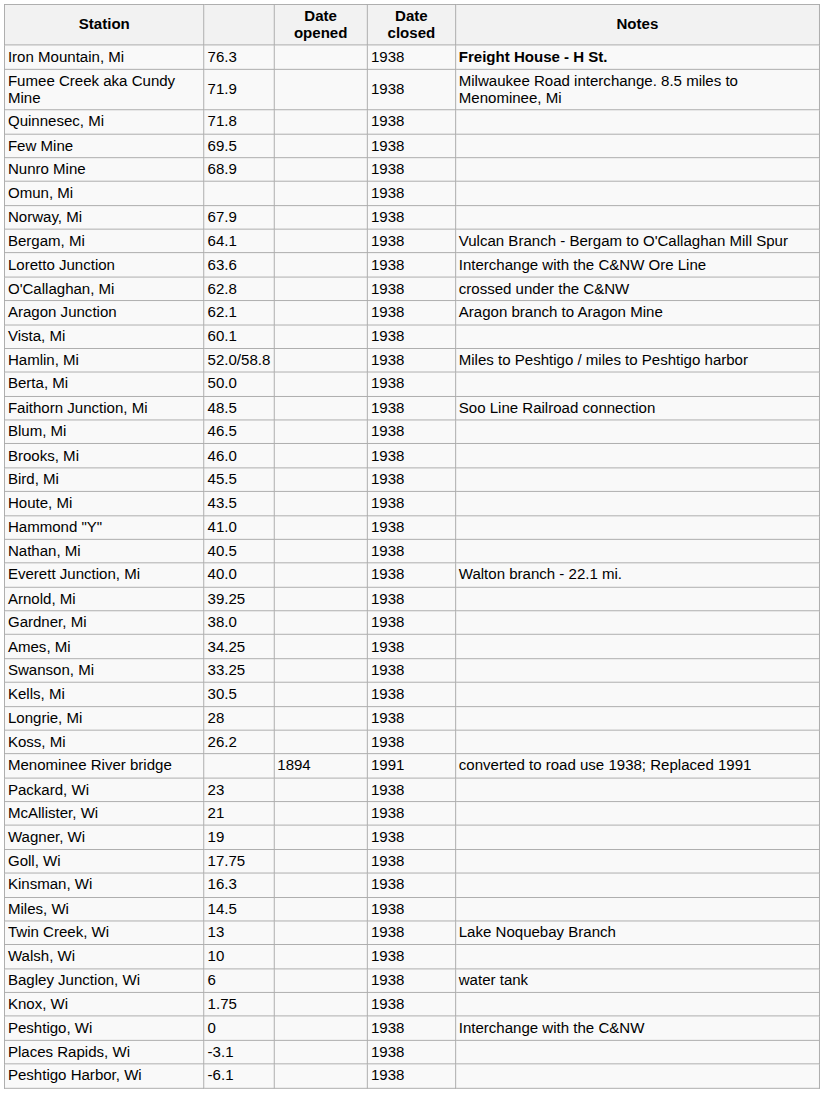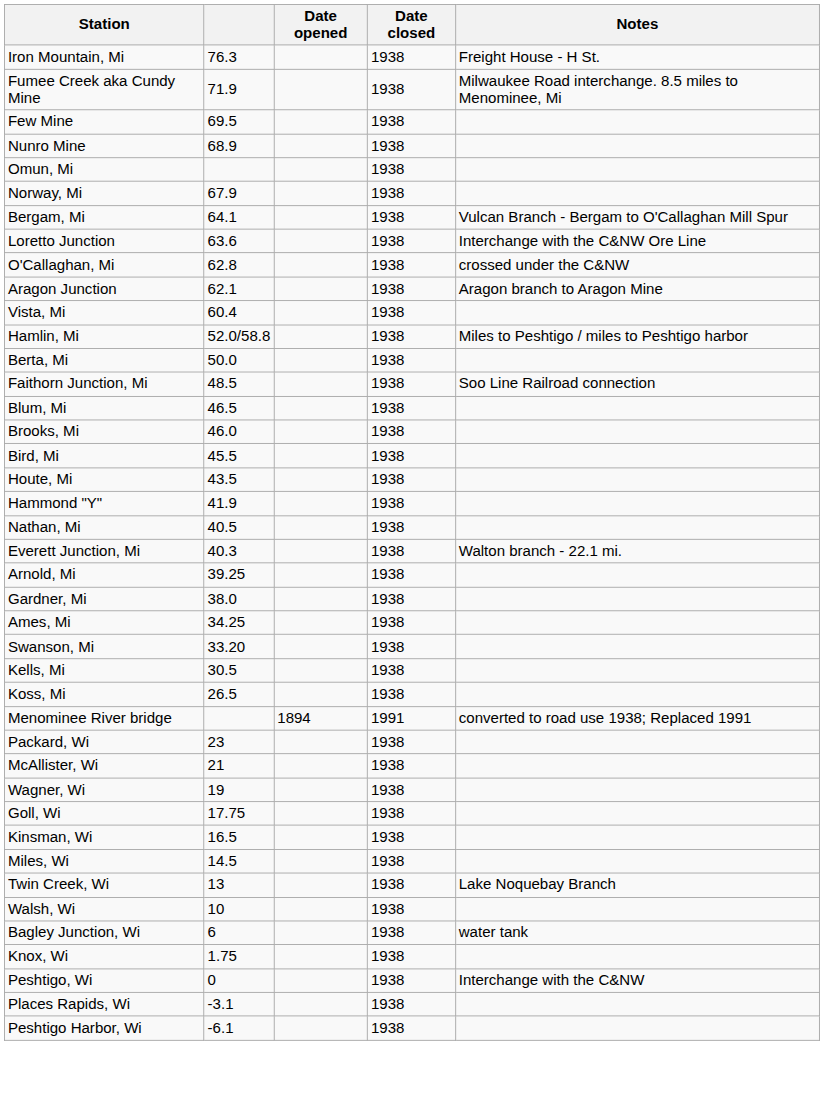Iron Mountain, Mi | Notes: bold -> normal
- row: Quinnesec, Mi | 71.8 | 1938
Vista, Mi | column 2: 60.1 -> 60.4
Hammond "Y" | column 2: 41.0 -> 41.9
Everett Junction, Mi | column 2: 40.0 -> 40.3
Swanson, Mi | column 2: 33.25 -> 33.20
- row: Longrie, Mi | 28 | 1938
Koss, Mi | column 2: 26.2 -> 26.5
Kinsman, Wi | column 2: 16.3 -> 16.5
